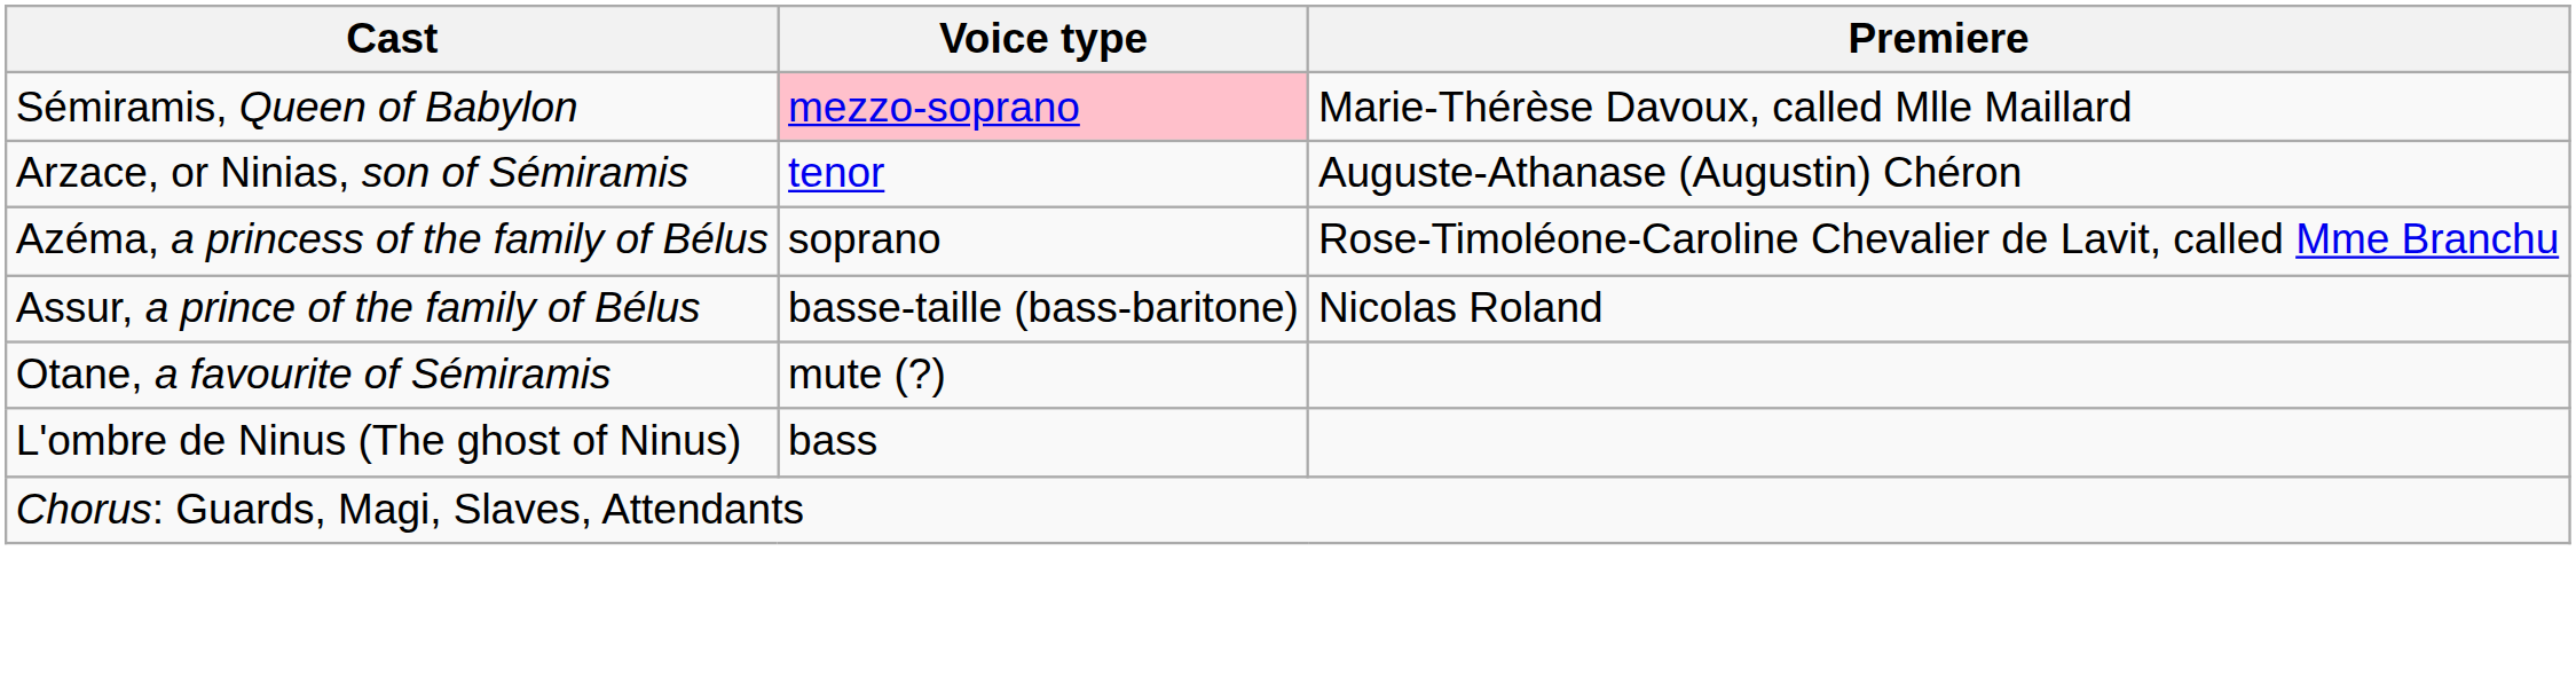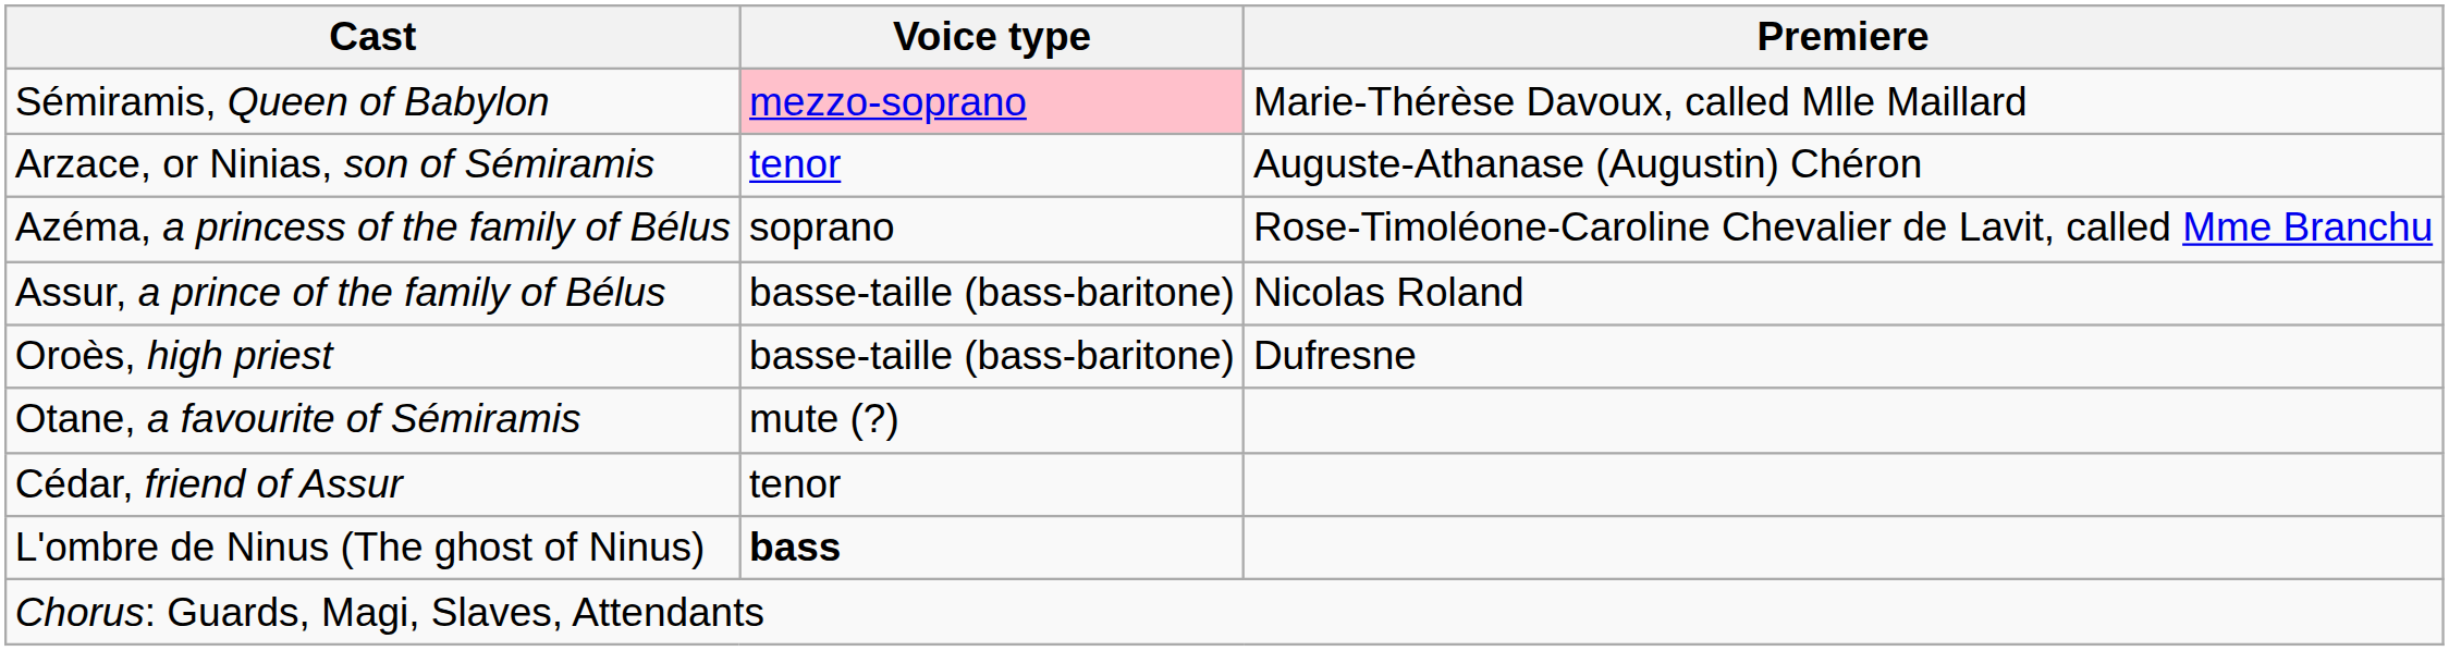+ row: Oroès, high priest | basse-taille (bass-baritone) | Dufresne
+ row: Cédar, friend of Assur | tenor
L'ombre de Ninus (The ghost of Ninus) | Voice type: normal -> bold
